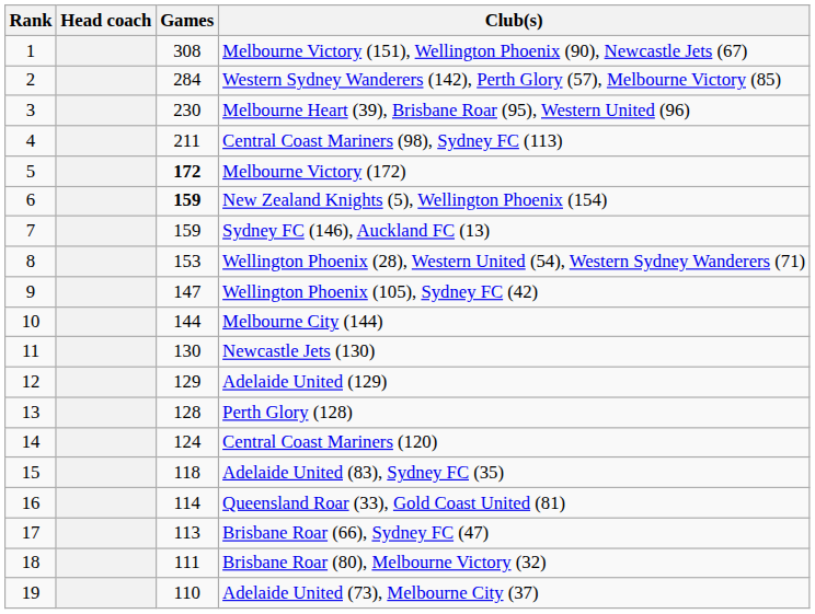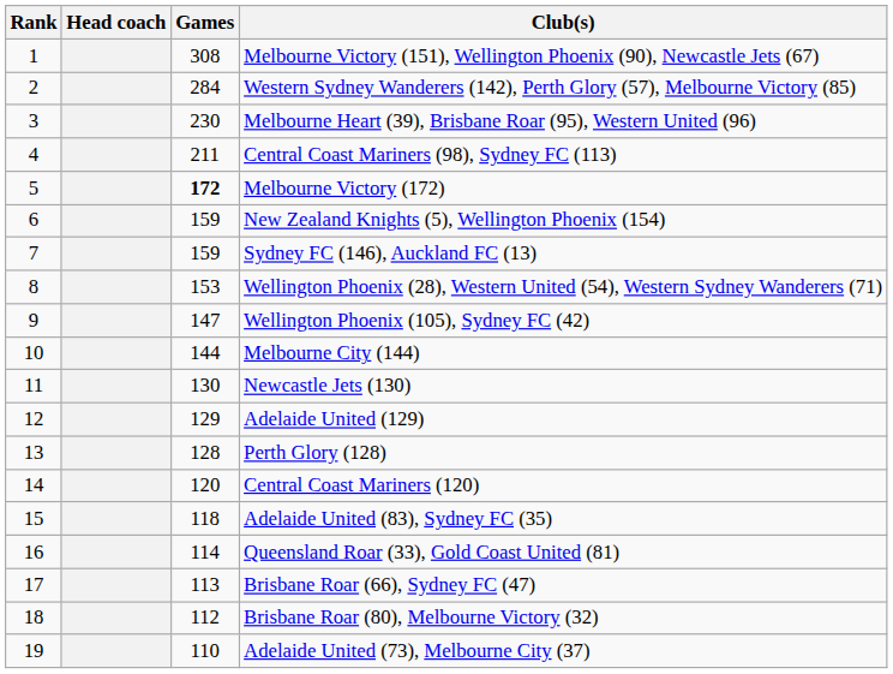New Zealand Knights (5), Wellington Phoenix (154) | Games: bold -> normal
Central Coast Mariners (120) | Games: 124 -> 120
Brisbane Roar (80), Melbourne Victory (32) | Games: 111 -> 112
